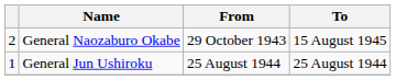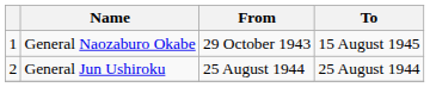General Naozaburo Okabe | column 1: 2 -> 1
General Jun Ushiroku | column 1: 1 -> 2
